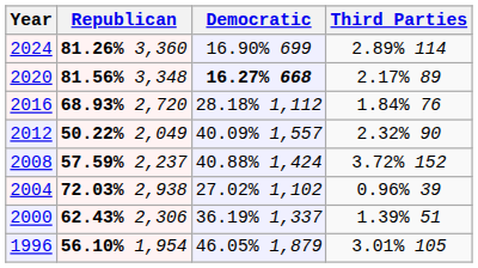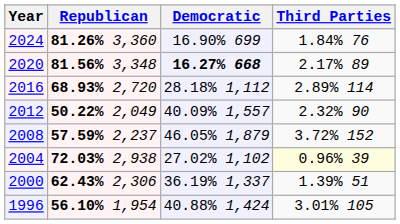2024 | Third Parties: 2.89% 114 -> 1.84% 76
2016 | Third Parties: 1.84% 76 -> 2.89% 114
2008 | Democratic: 40.88% 1,424 -> 46.05% 1,879
2004 | Third Parties: no background -> lightyellow background
1996 | Democratic: 46.05% 1,879 -> 40.88% 1,424
